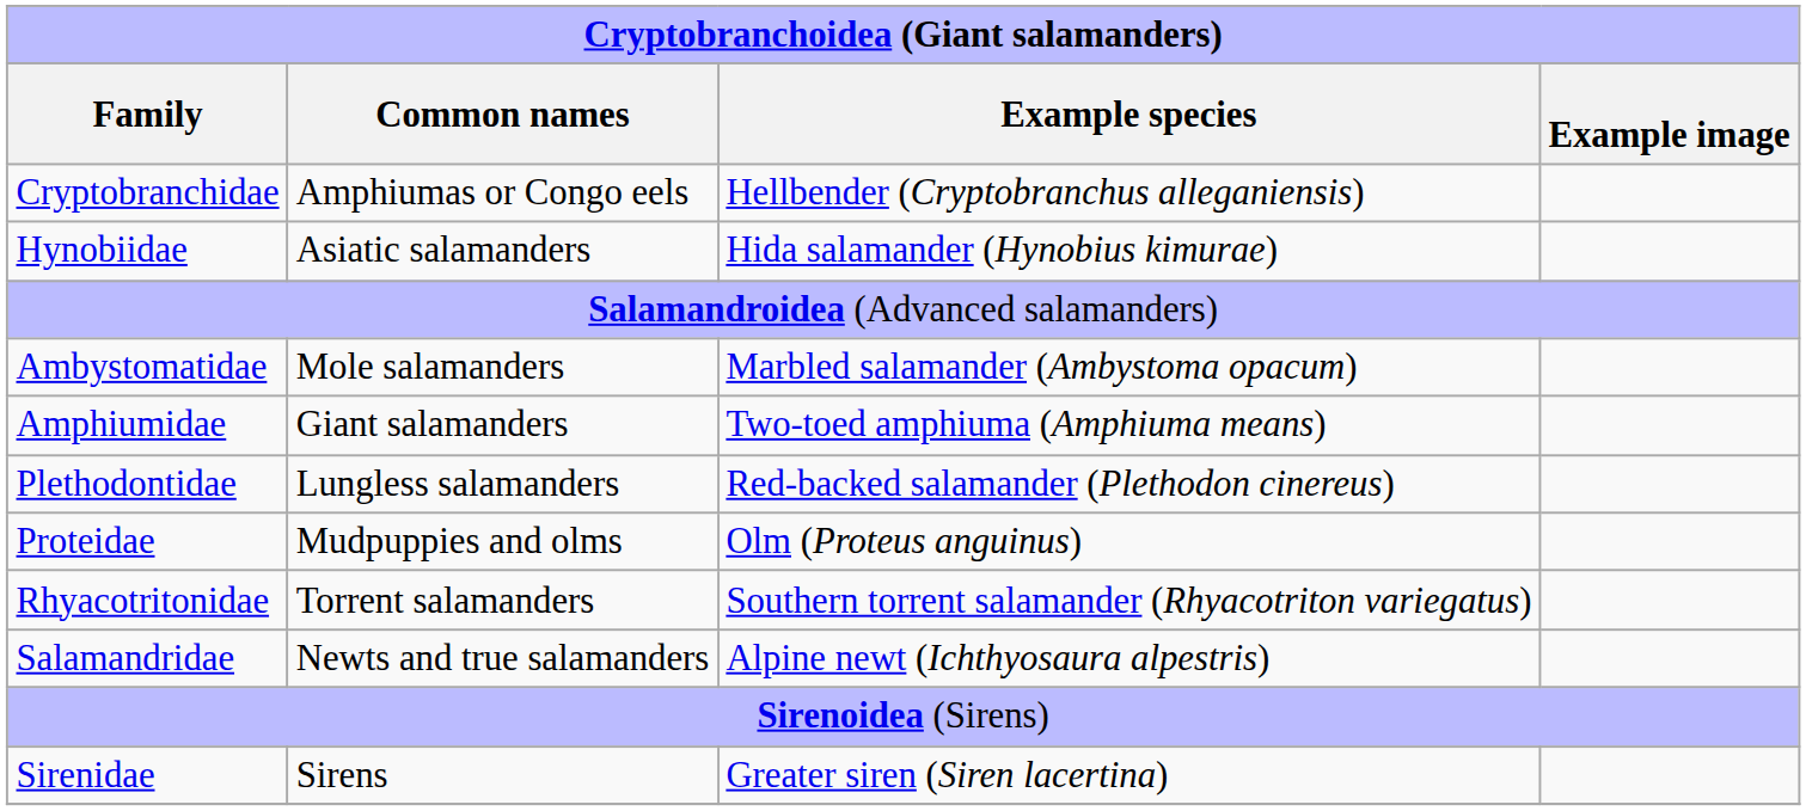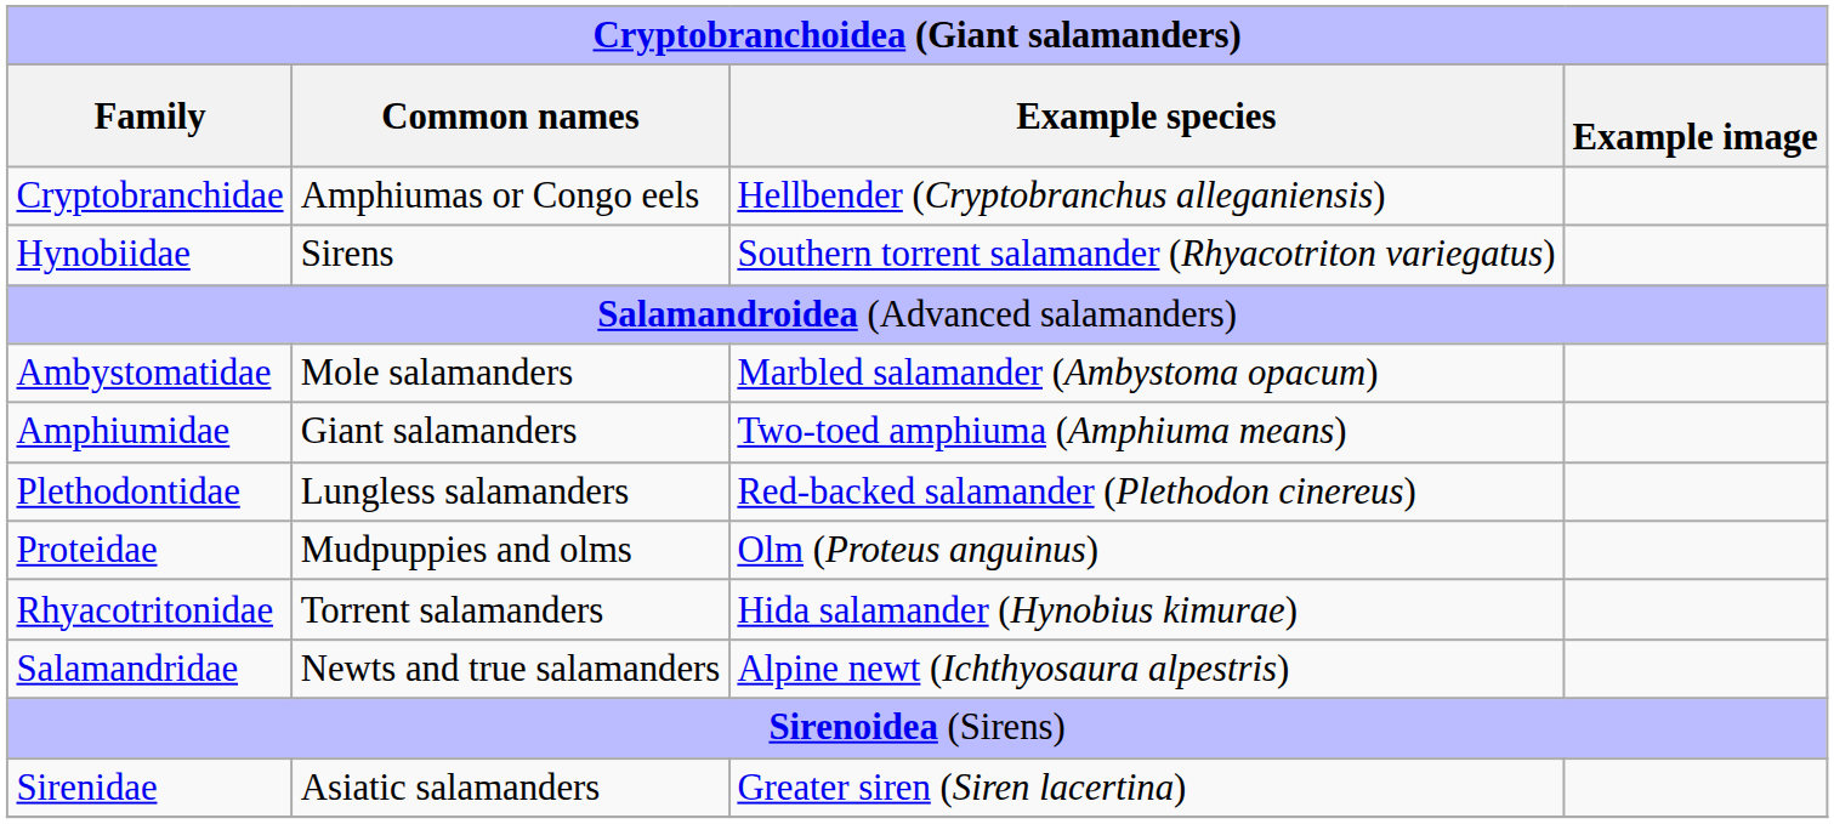Hynobiidae | Common names: Asiatic salamanders -> Sirens
Hynobiidae | Example species: Hida salamander (Hynobius kimurae) -> Southern torrent salamander (Rhyacotriton variegatus)
Rhyacotritonidae | Example species: Southern torrent salamander (Rhyacotriton variegatus) -> Hida salamander (Hynobius kimurae)
Sirenidae | Common names: Sirens -> Asiatic salamanders
